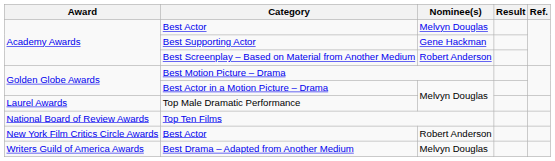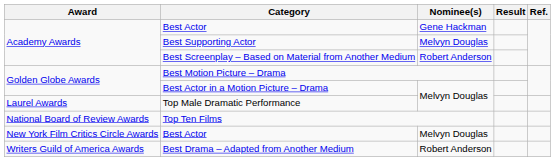Academy Awards / Best Actor | Nominee(s): Melvyn Douglas -> Gene Hackman
Best Supporting Actor | Nominee(s): Gene Hackman -> Melvyn Douglas
New York Film Critics Circle Awards / Best Actor | Nominee(s): Robert Anderson -> Melvyn Douglas
Best Drama – Adapted from Another Medium | Nominee(s): Melvyn Douglas -> Robert Anderson
